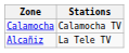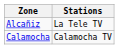rows swapped: Alcañiz <-> Calamocha
